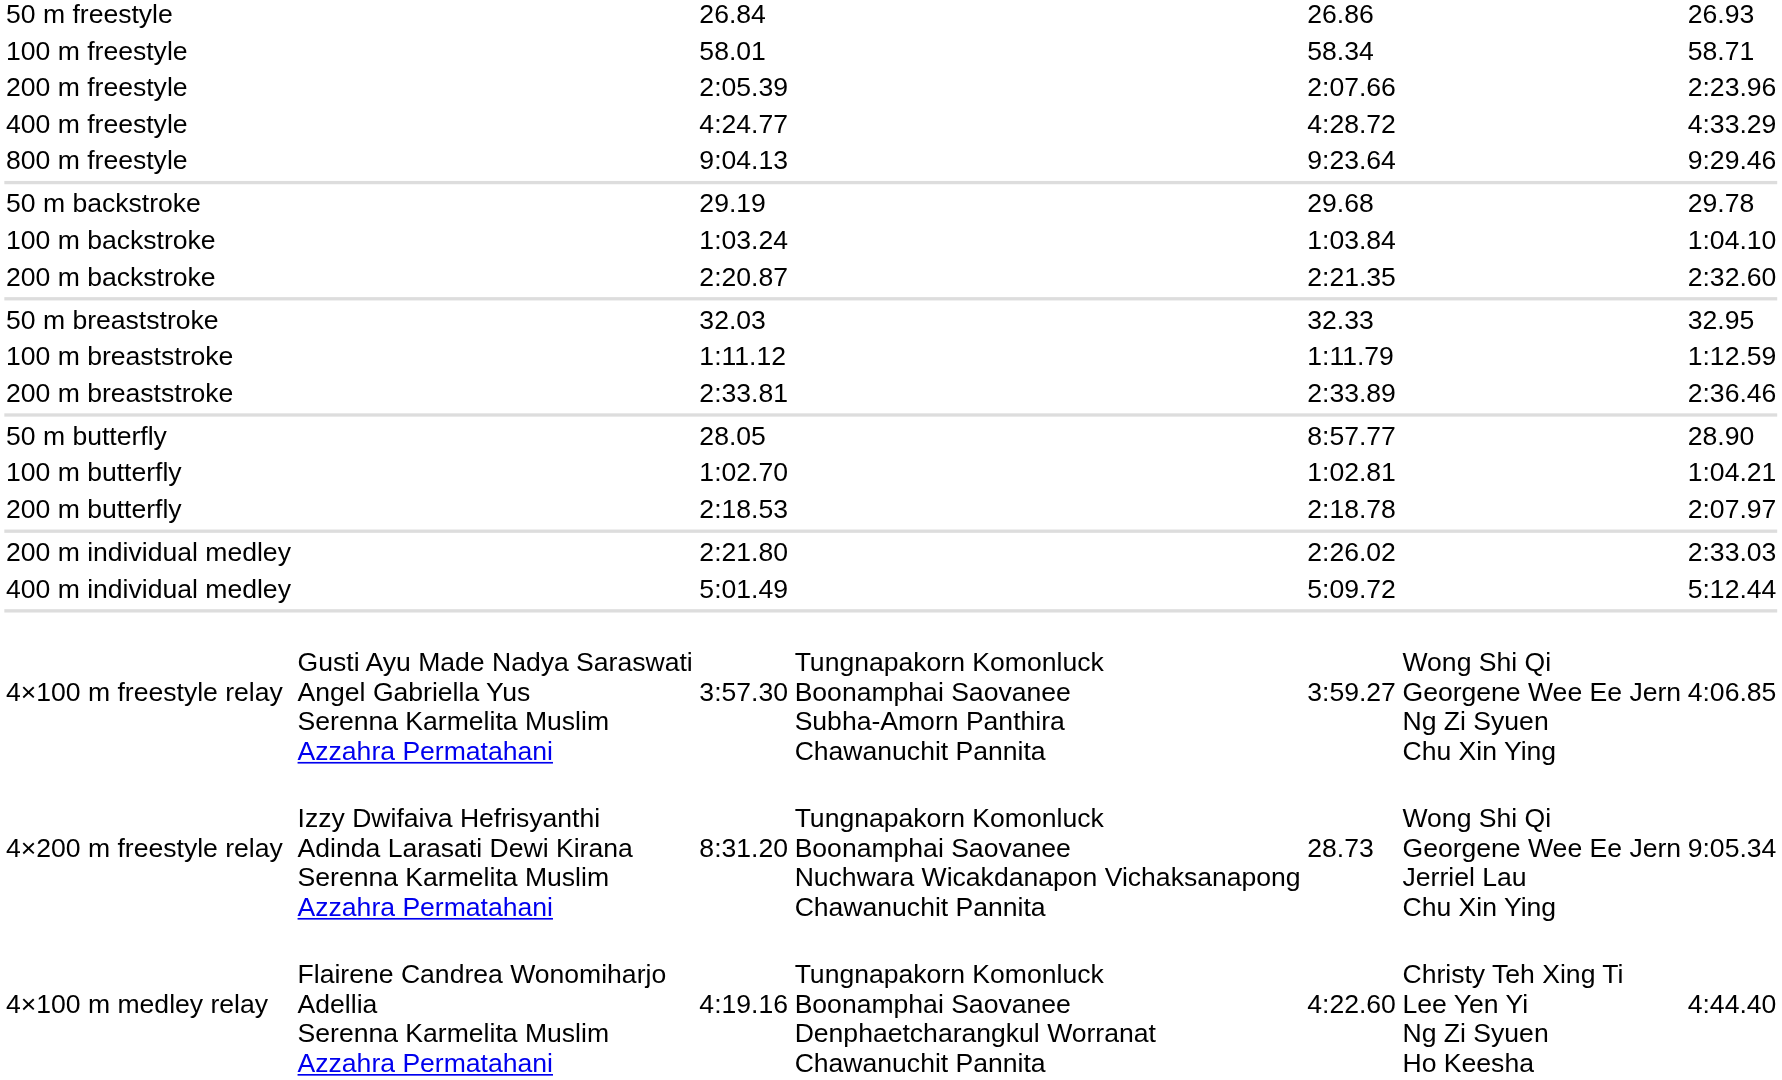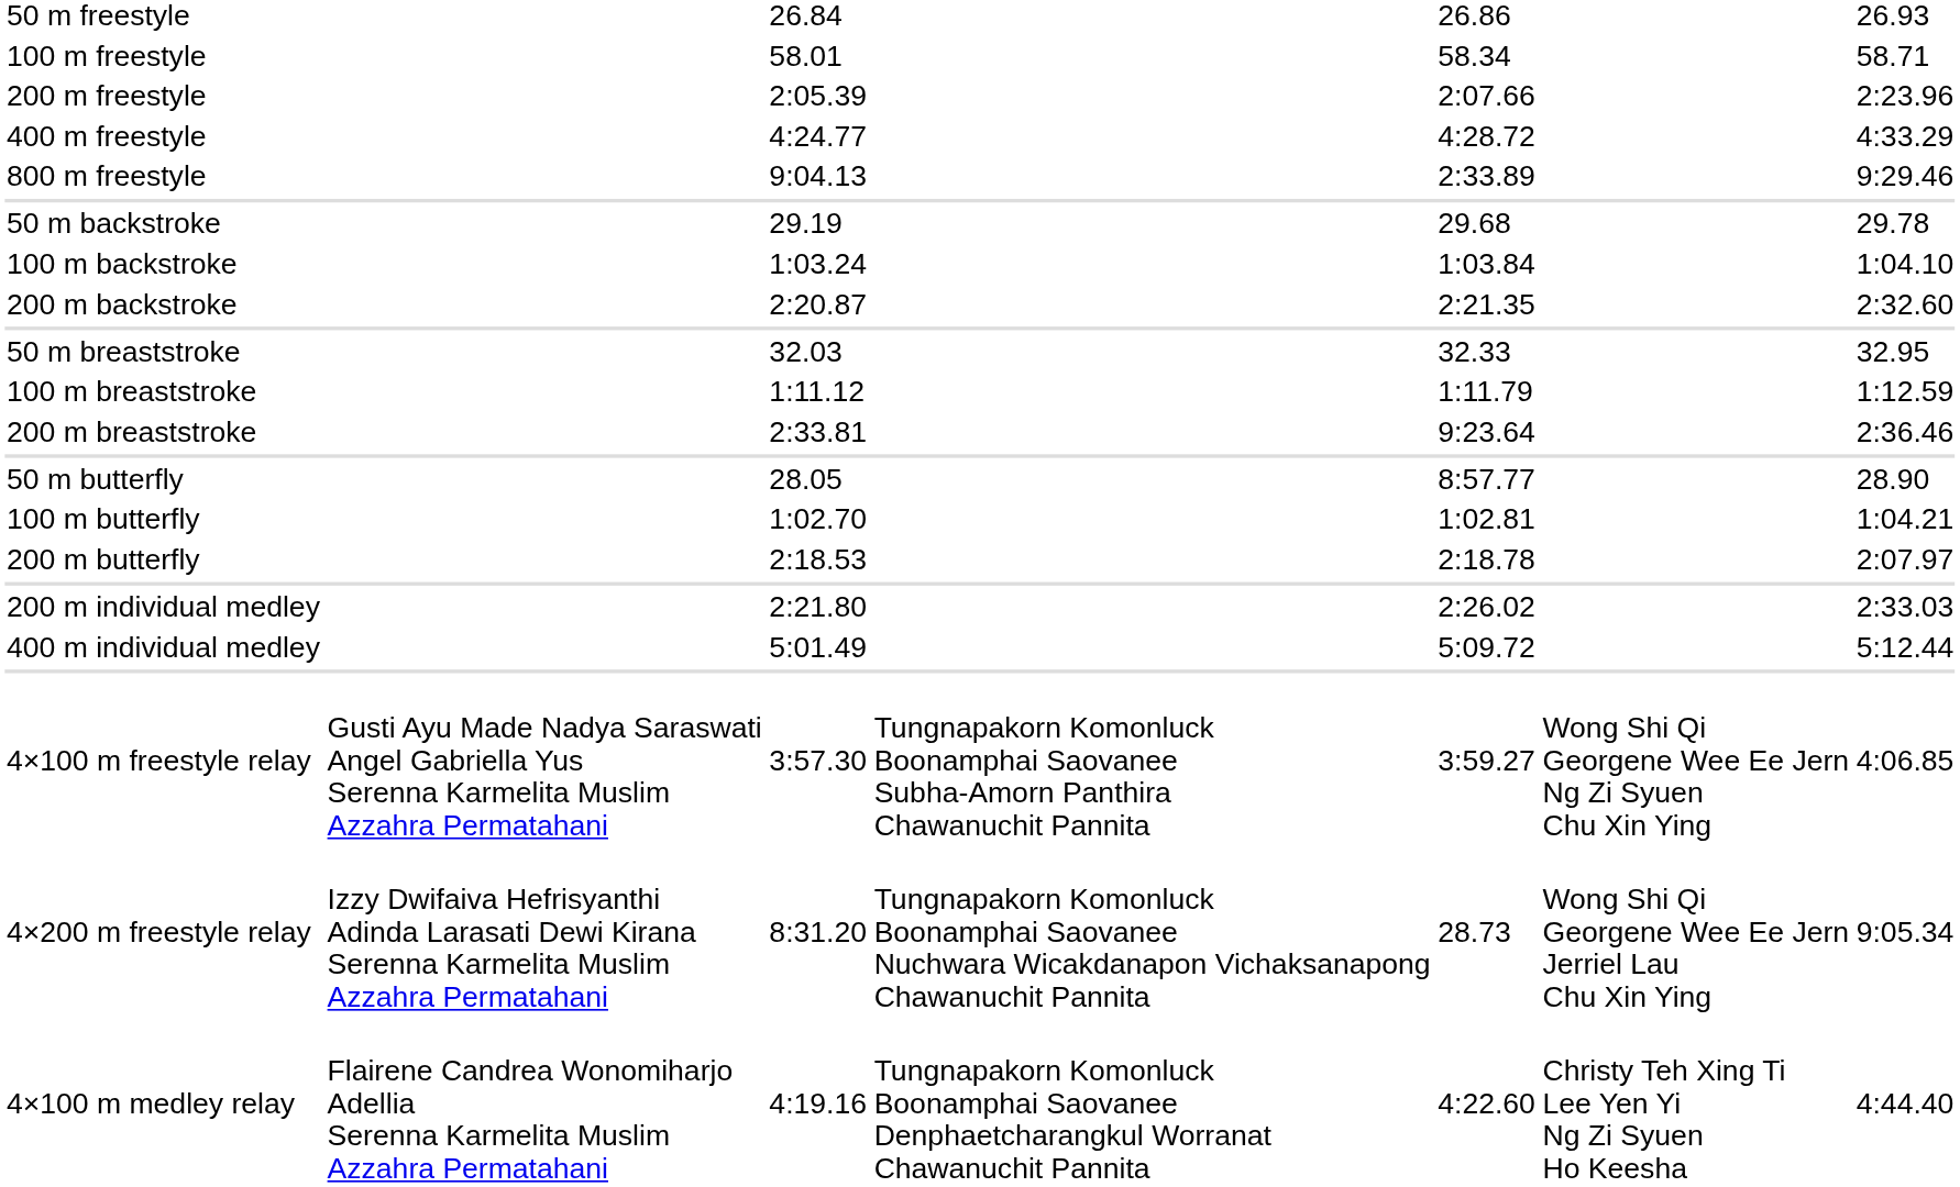800 m freestyle | column 5: 9:23.64 -> 2:33.89
200 m breaststroke | column 5: 2:33.89 -> 9:23.64
